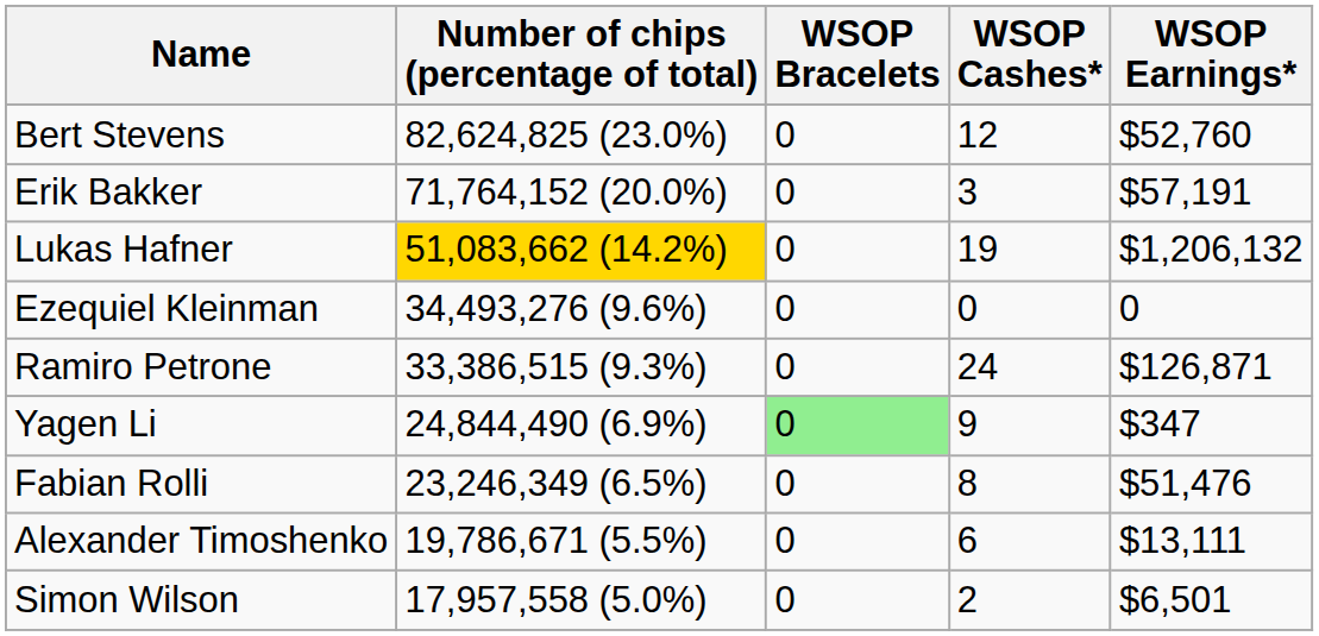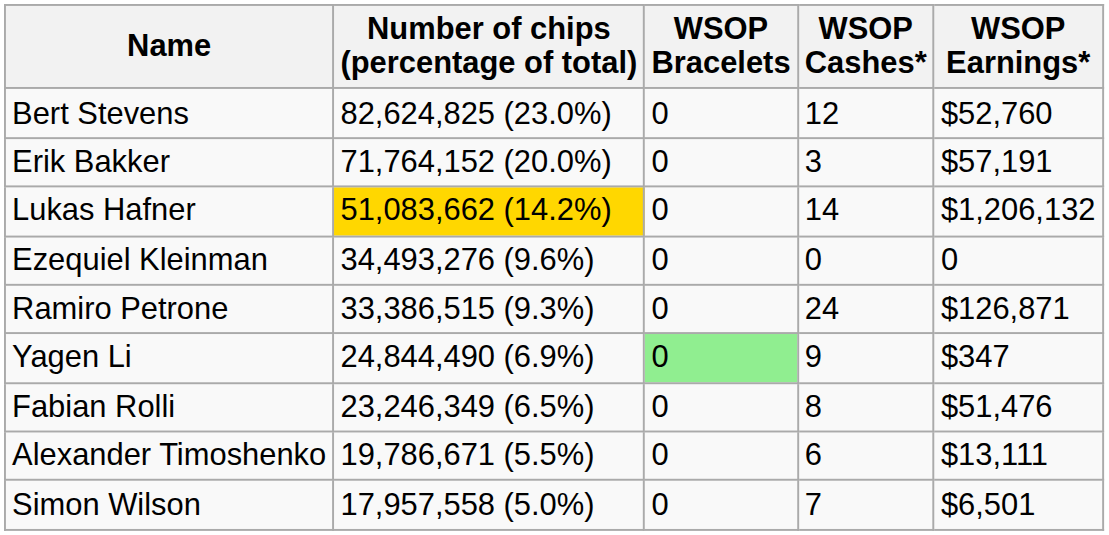Lukas Hafner | WSOP Cashes*: 19 -> 14
Simon Wilson | WSOP Cashes*: 2 -> 7
